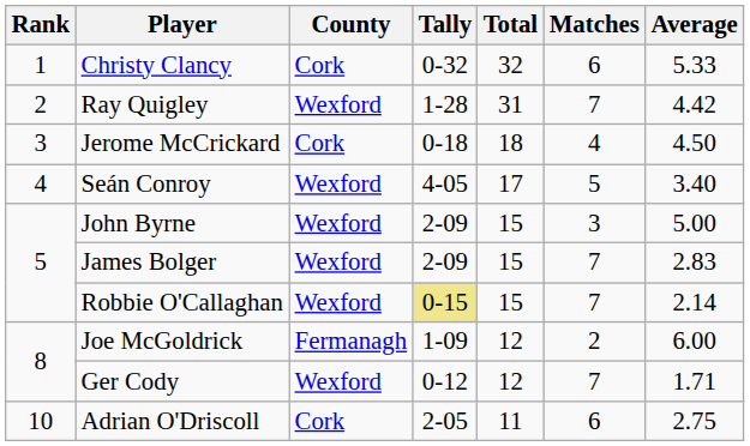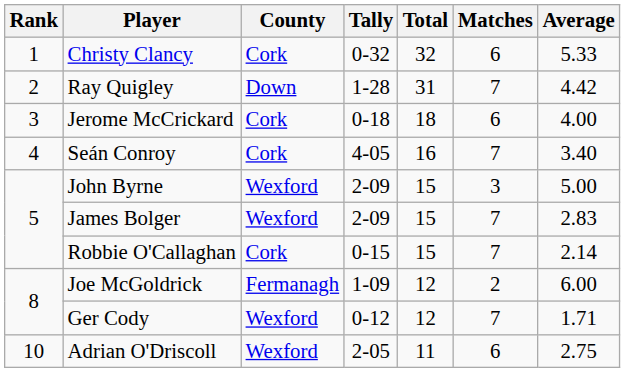Ray Quigley | County: Wexford -> Down
Jerome McCrickard | Matches: 4 -> 6
Jerome McCrickard | Average: 4.50 -> 4.00
Seán Conroy | County: Wexford -> Cork
Seán Conroy | Total: 17 -> 16
Seán Conroy | Matches: 5 -> 7
Robbie O'Callaghan | County: Wexford -> Cork
Robbie O'Callaghan | Tally: khaki background -> no background
Adrian O'Driscoll | County: Cork -> Wexford
